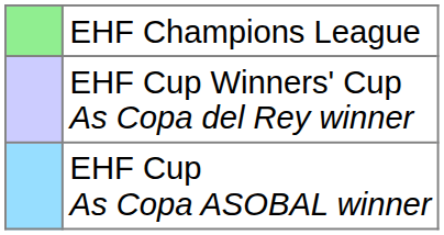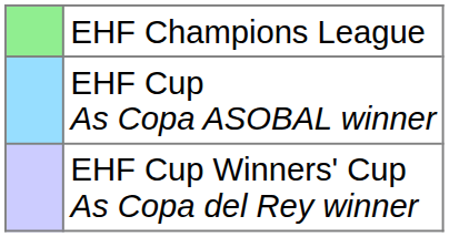rows swapped: EHF Cup Winners' Cup As Copa del Rey winner <-> EHF Cup As Copa ASOBAL winner
